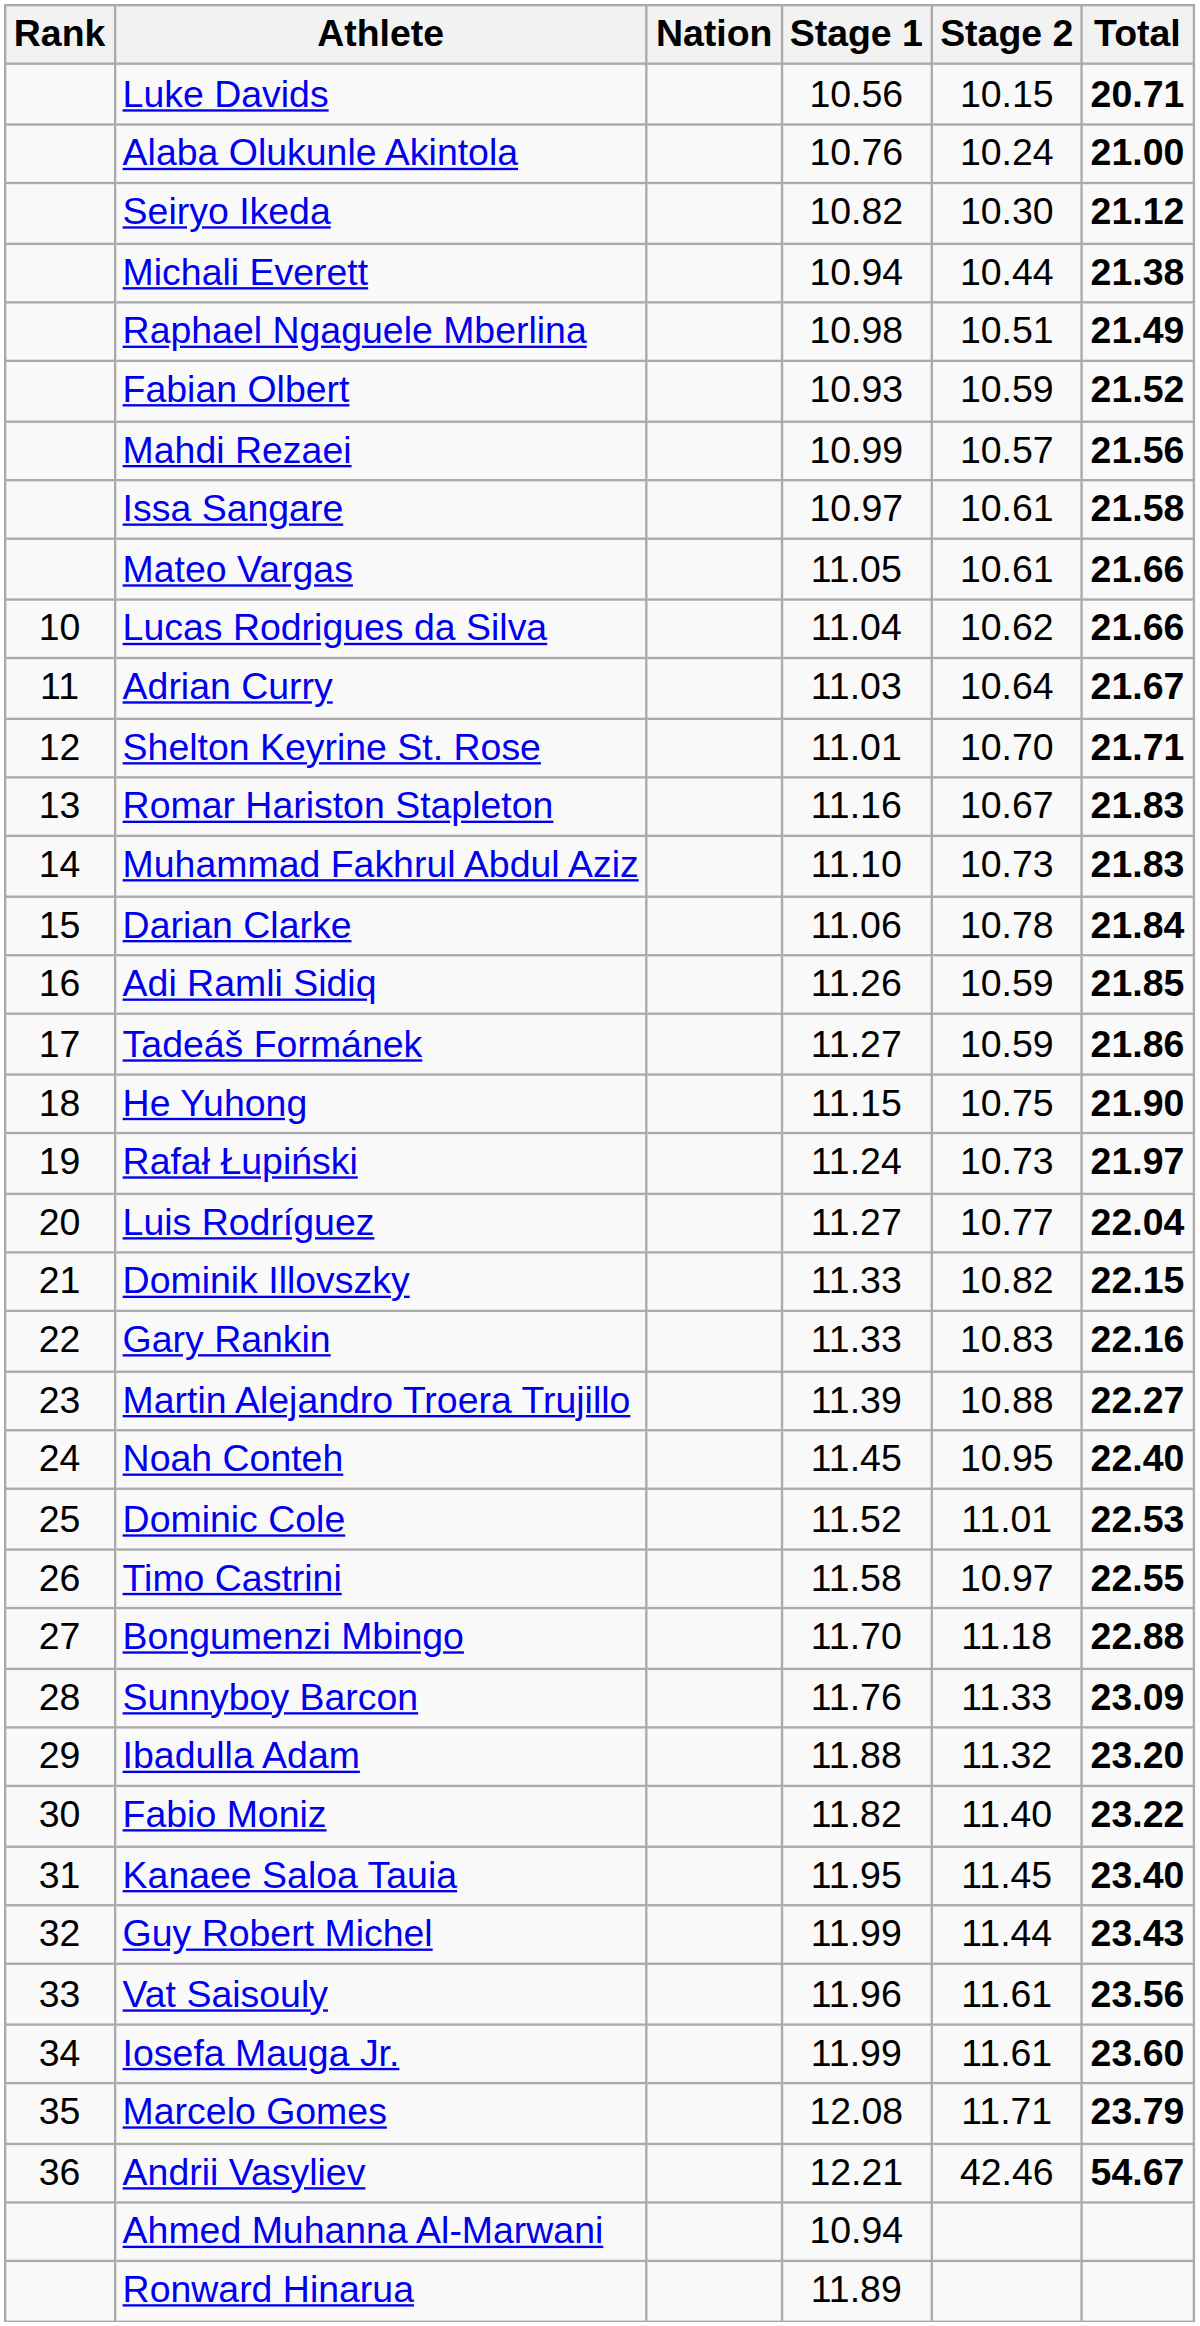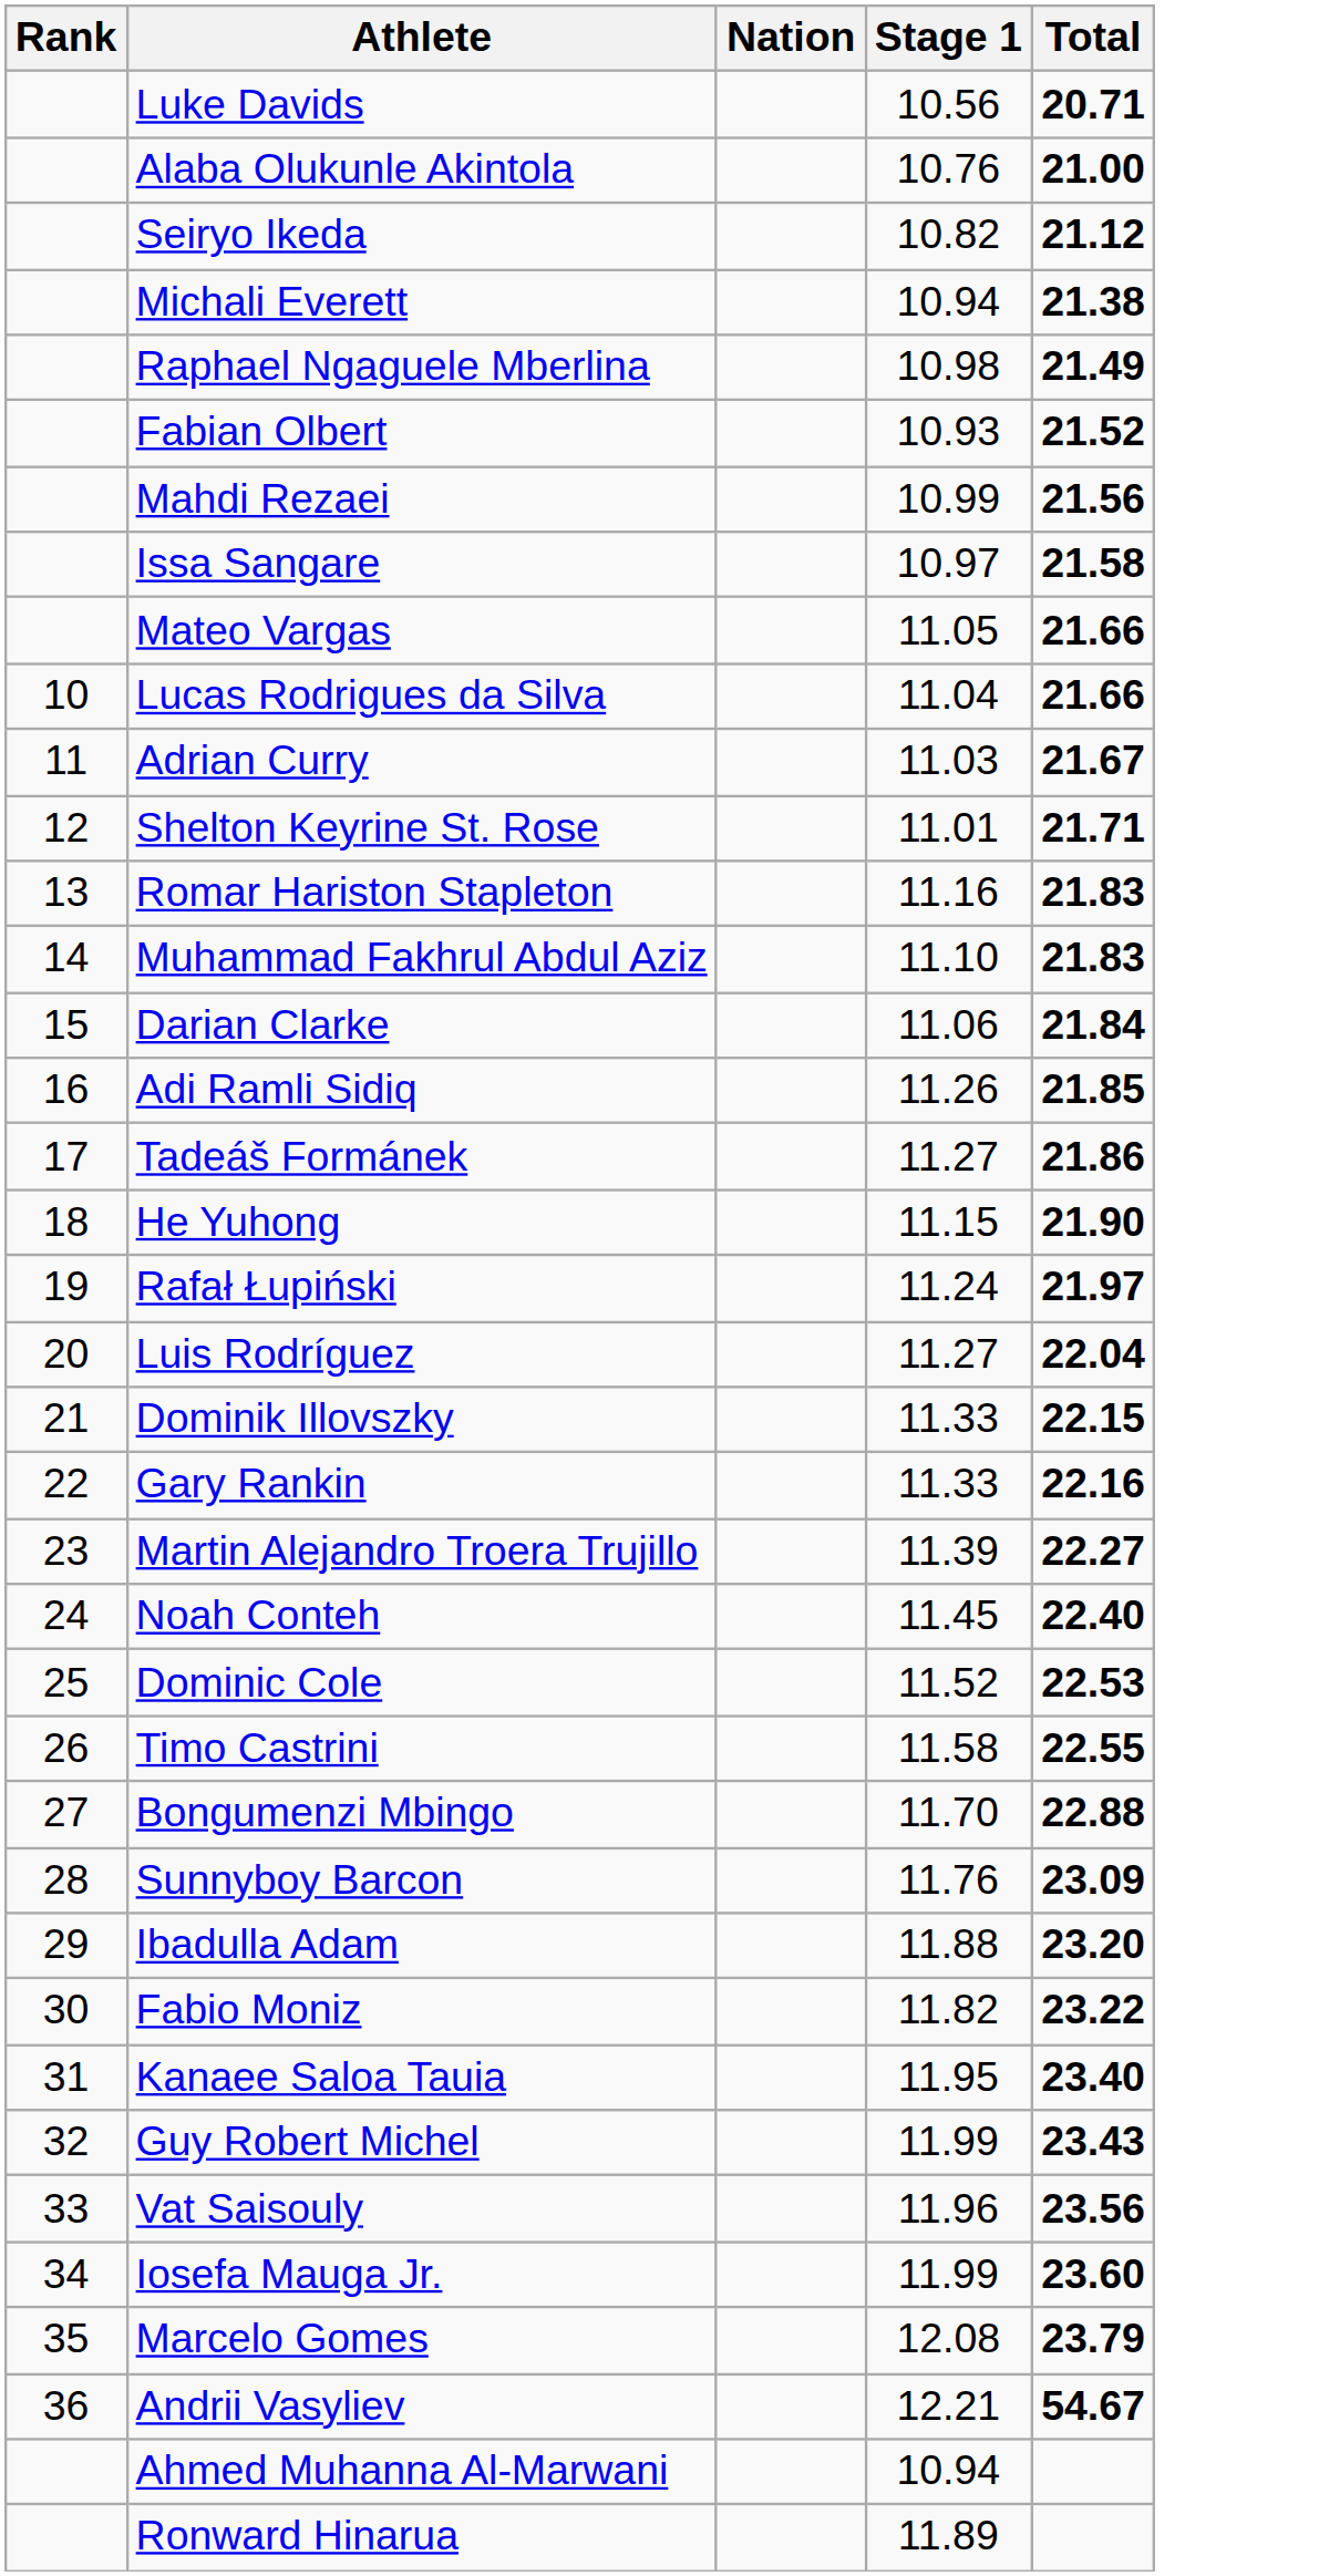- column: Stage 2 | 10.15 | 10.24 | 10.30 | 10.44 | 10.51 | 10.59 | 10.57 | 10.61 | 10.61 | 10.62 | 10.64 | 10.70 | 10.67 | 10.73 | 10.78 | 10.59 | 10.59 | 10.75 | 10.73 | 10.77 | 10.82 | 10.83 | 10.88 | 10.95 | 11.01 | 10.97 | 11.18 | 11.33 | 11.32 | 11.40 | 11.45 | 11.44 | 11.61 | 11.61 | 11.71 | 42.46
